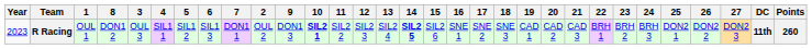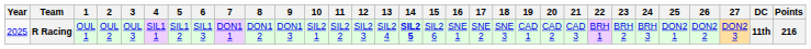columns swapped: 2 <-> 8
R Racing | Year: 2023 -> 2025
R Racing | 10: bold -> normal
R Racing | Points: 260 -> 216
